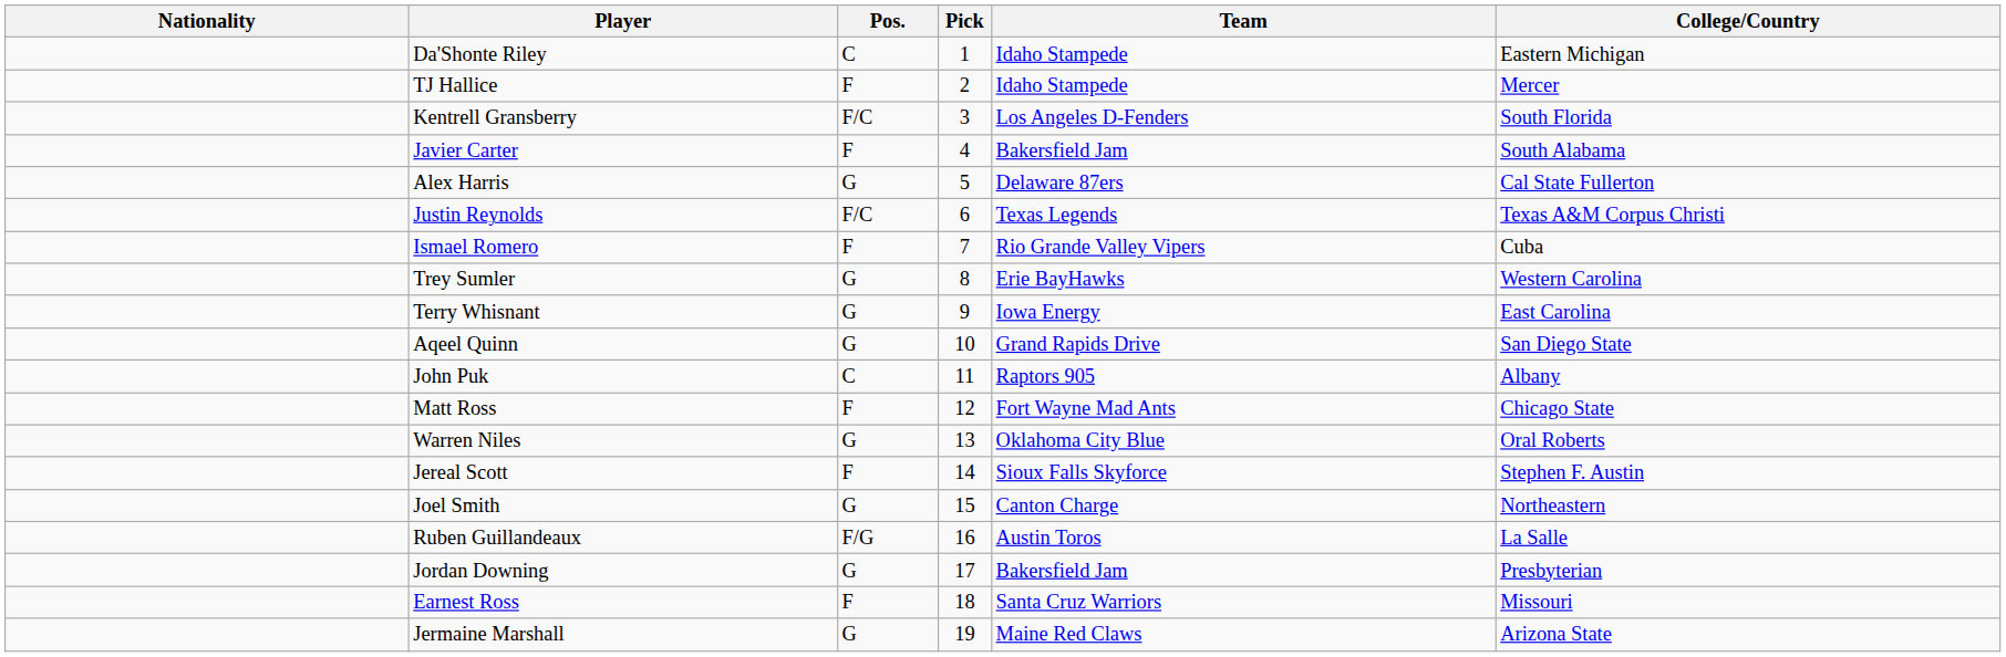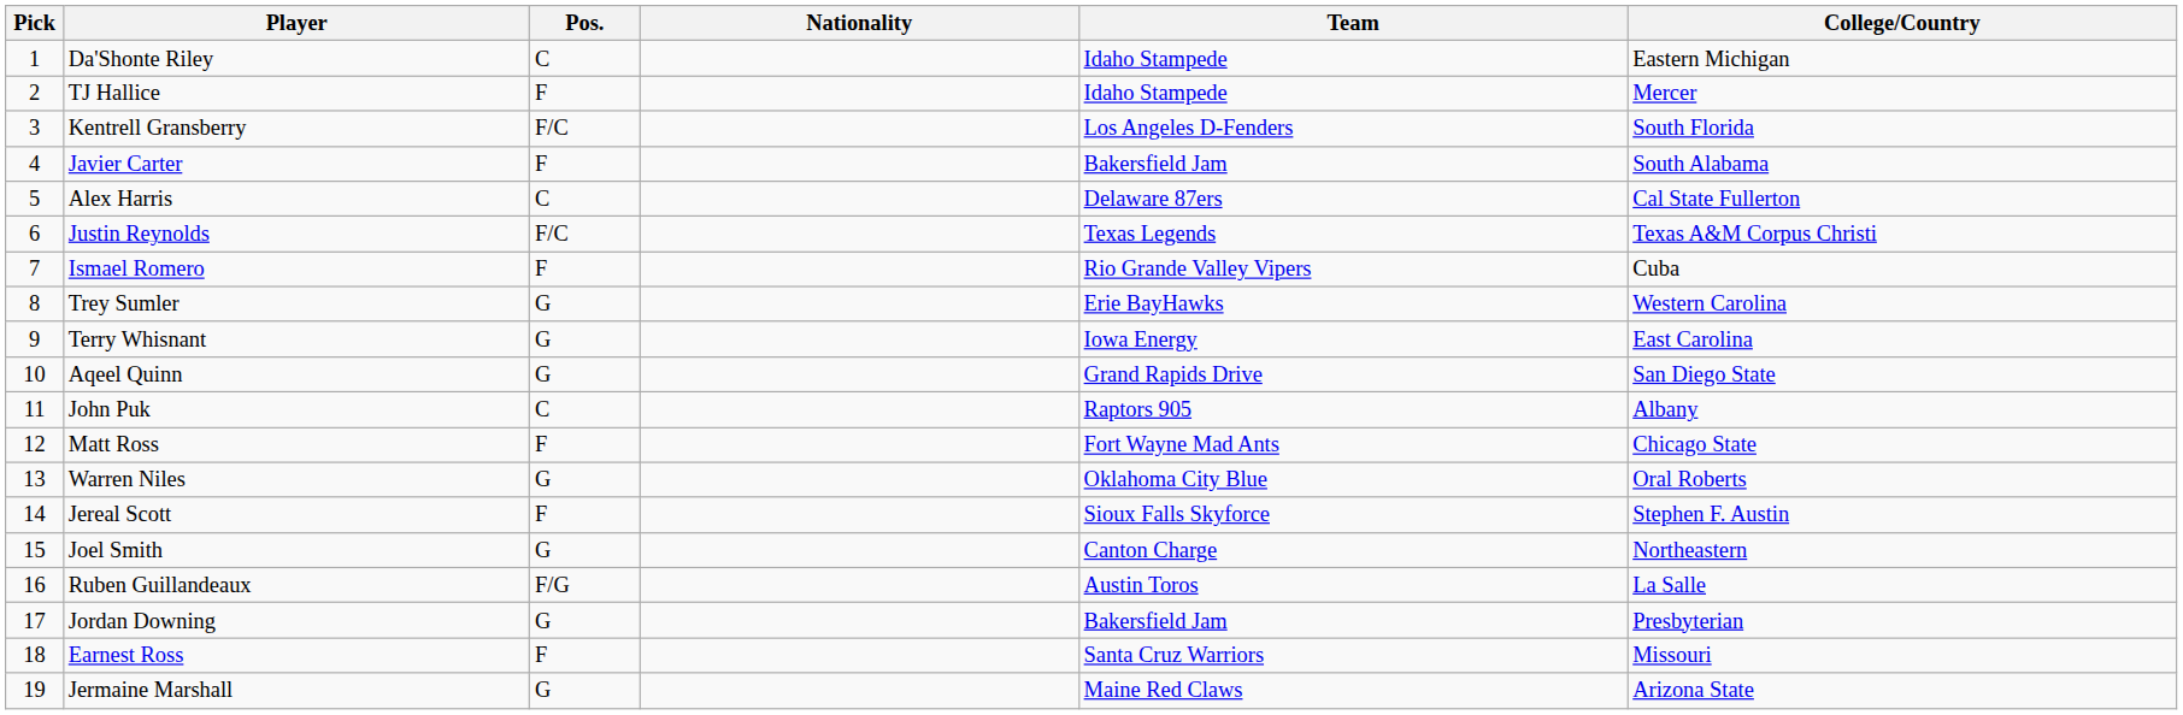columns swapped: Pick <-> Nationality
Alex Harris | Pos.: G -> C
